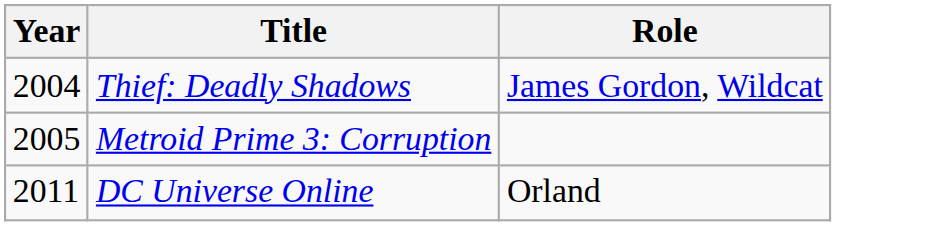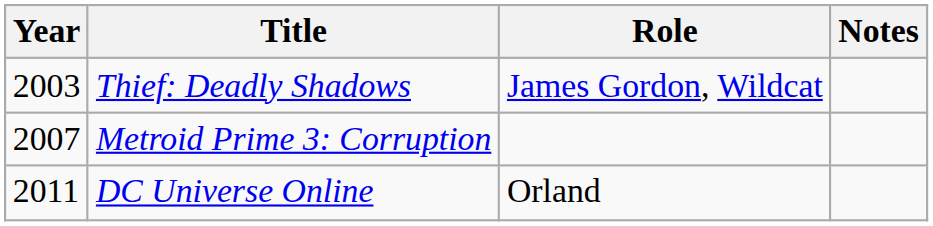+ column: Notes
Thief: Deadly Shadows | Year: 2004 -> 2003
Metroid Prime 3: Corruption | Year: 2005 -> 2007
